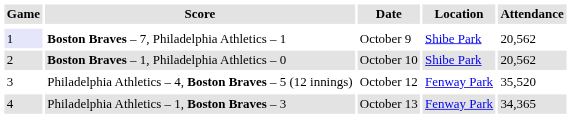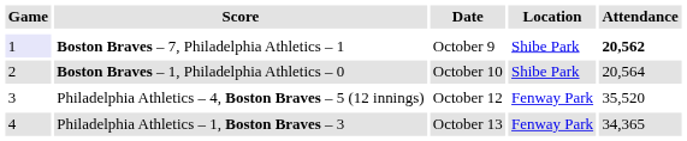Boston Braves – 7, Philadelphia Athletics – 1 | Attendance: normal -> bold
Boston Braves – 1, Philadelphia Athletics – 0 | Attendance: 20,562 -> 20,564
